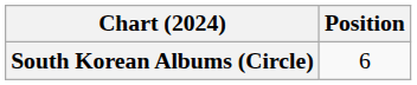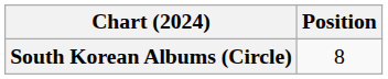South Korean Albums (Circle) | Position: 6 -> 8
